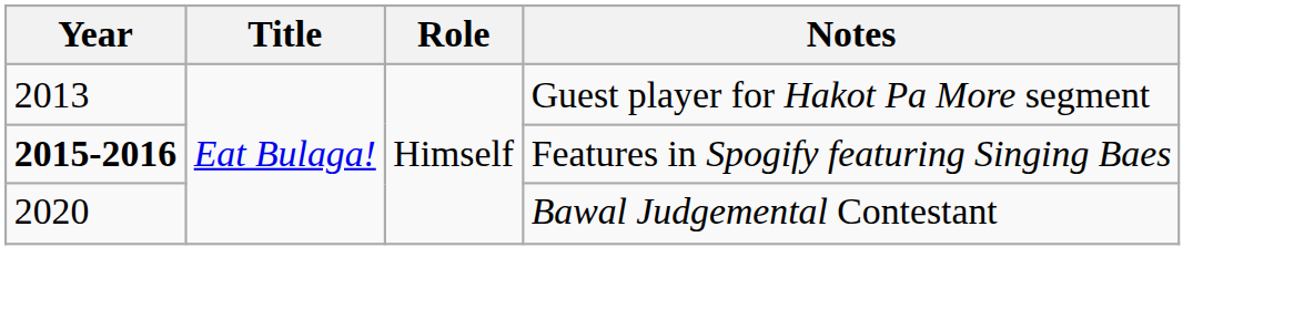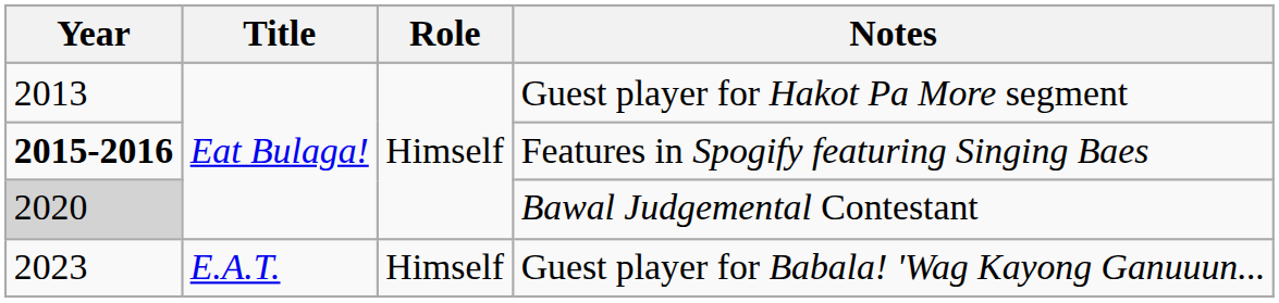Bawal Judgemental Contestant | Year: no background -> lightgrey background
+ row: 2023 | E.A.T. | Himself | Guest player for Babala! 'Wag Kayong Ganuuun...
